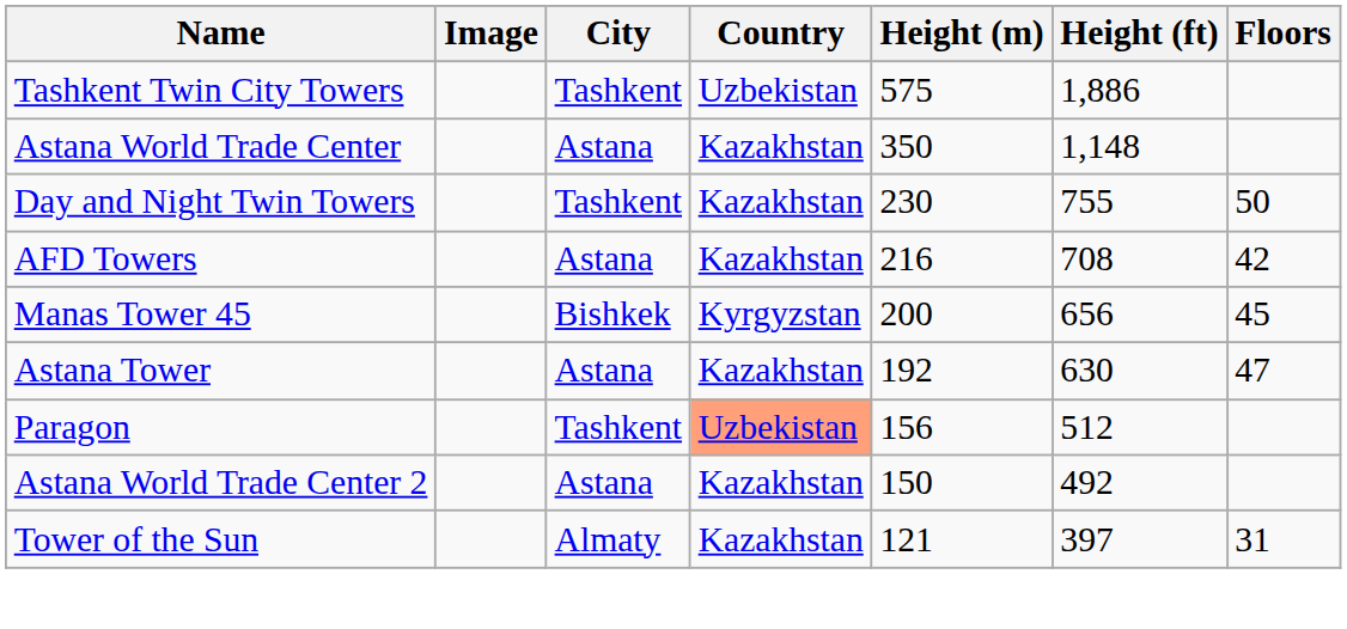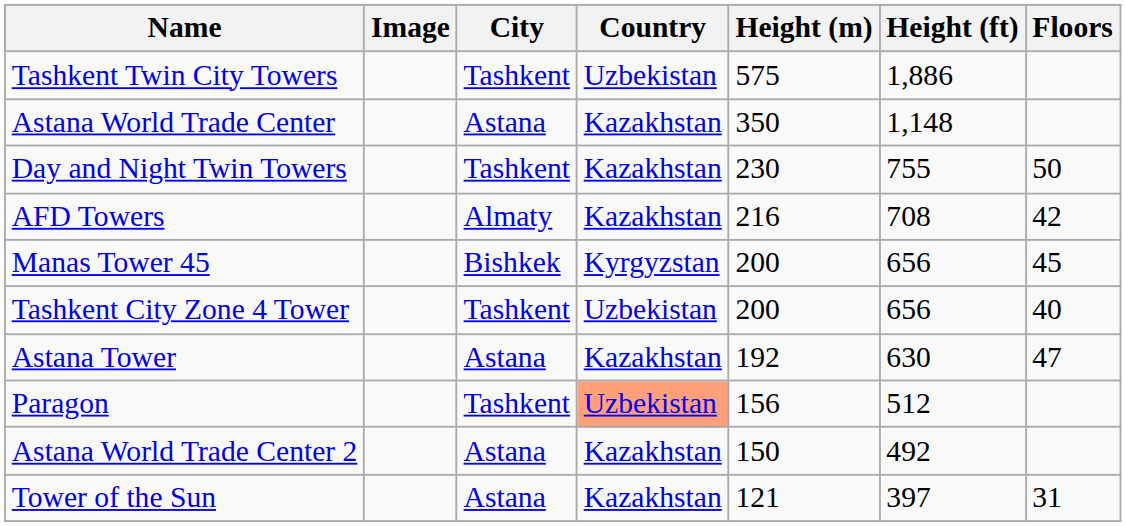AFD Towers | City: Astana -> Almaty
+ row: Tashkent City Zone 4 Tower | Tashkent | Uzbekistan | 200 | 656 | 40
Tower of the Sun | City: Almaty -> Astana
